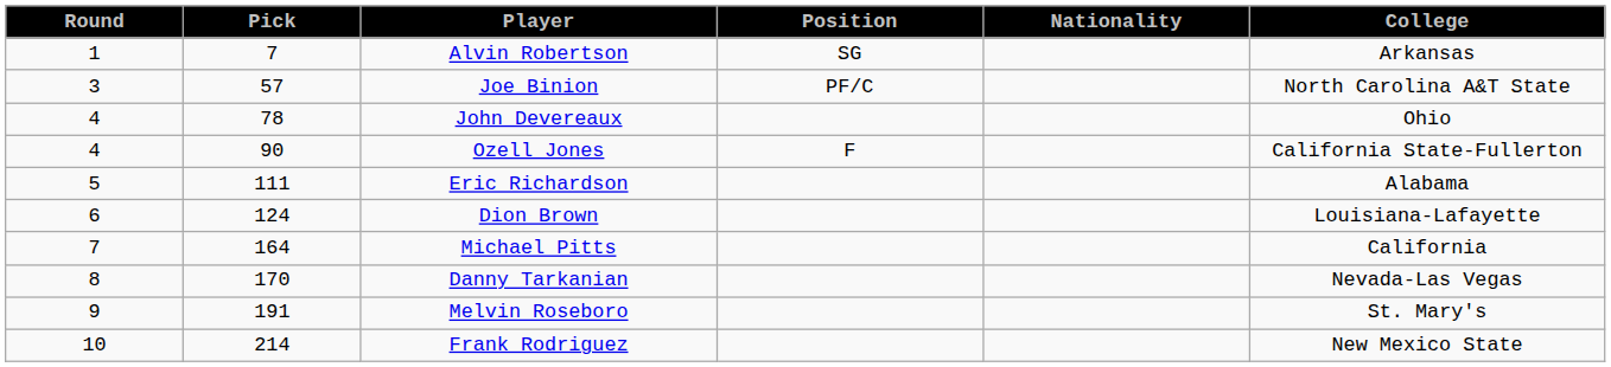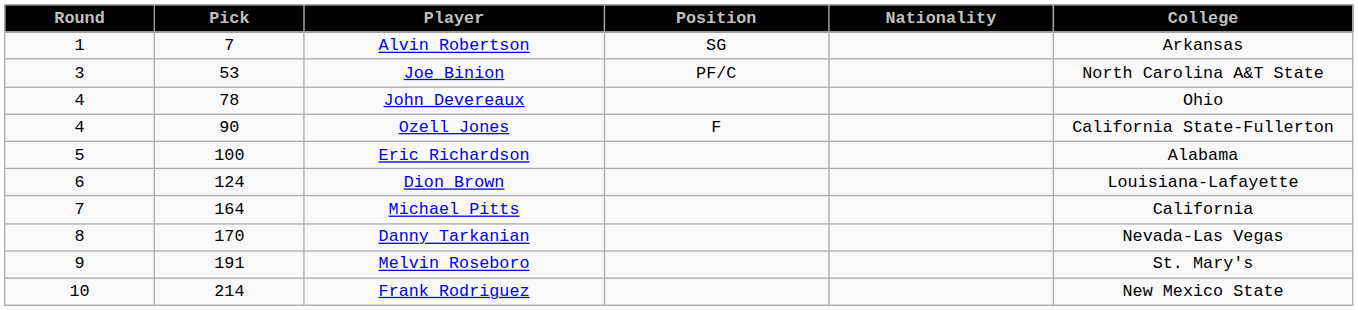Joe Binion | Pick: 57 -> 53
Eric Richardson | Pick: 111 -> 100
